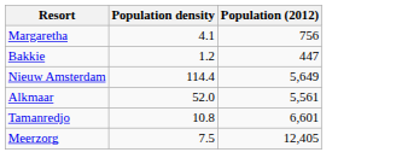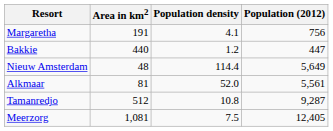+ column: Area in km2 | 191 | 440 | 48 | 81 | 512 | 1,081
Tamanredjo | Population (2012): 6,601 -> 9,287
